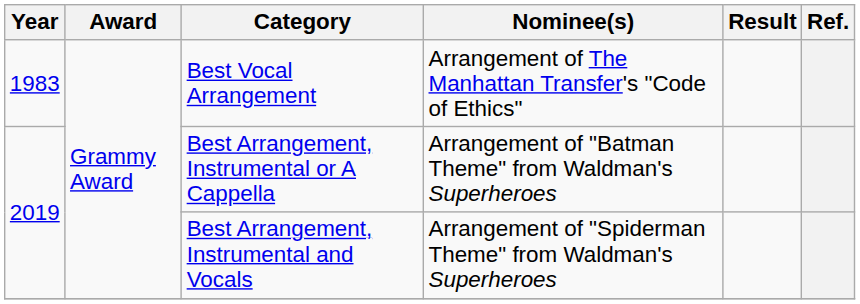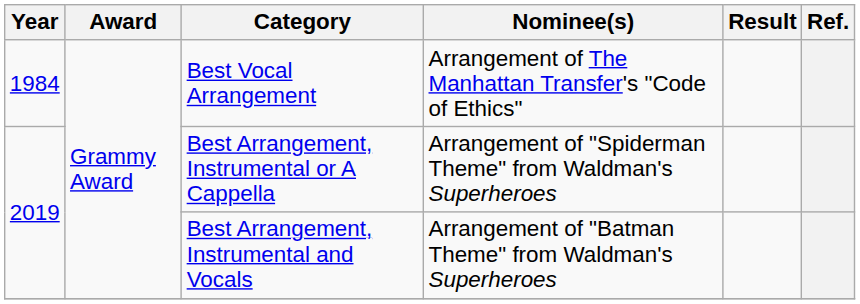Best Vocal Arrangement | Year: 1983 -> 1984
Best Arrangement, Instrumental or A Cappella | Nominee(s): Arrangement of "Batman Theme" from Waldman's Superheroes -> Arrangement of "Spiderman Theme" from Waldman's Superheroes
Best Arrangement, Instrumental and Vocals | Nominee(s): Arrangement of "Spiderman Theme" from Waldman's Superheroes -> Arrangement of "Batman Theme" from Waldman's Superheroes
